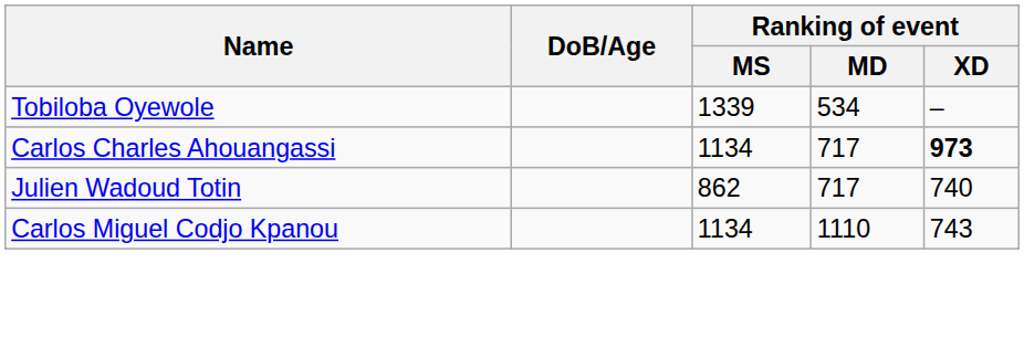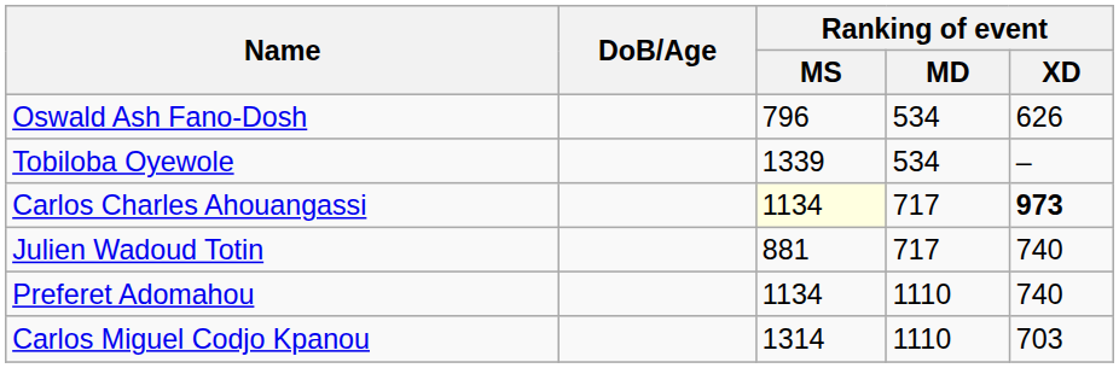+ row: Oswald Ash Fano-Dosh | 796 | 534 | 626
Carlos Charles Ahouangassi | Ranking of event / MS: no background -> lightyellow background
Julien Wadoud Totin | Ranking of event / MS: 862 -> 881
+ row: Preferet Adomahou | 1134 | 1110 | 740
Carlos Miguel Codjo Kpanou | Ranking of event / MS: 1134 -> 1314
Carlos Miguel Codjo Kpanou | Ranking of event / XD: 743 -> 703
